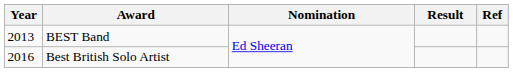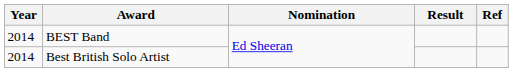BEST Band | Year: 2013 -> 2014
Best British Solo Artist | Year: 2016 -> 2014
